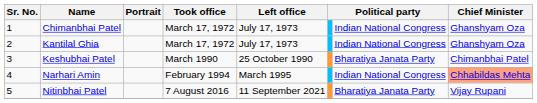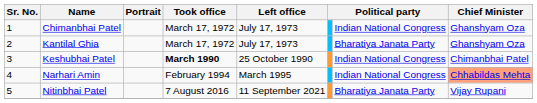Kantilal Ghia | column 7: Indian National Congress -> Bharatiya Janata Party
Keshubhai Patel | Took office: normal -> bold
Keshubhai Patel | column 7: Bharatiya Janata Party -> Indian National Congress
